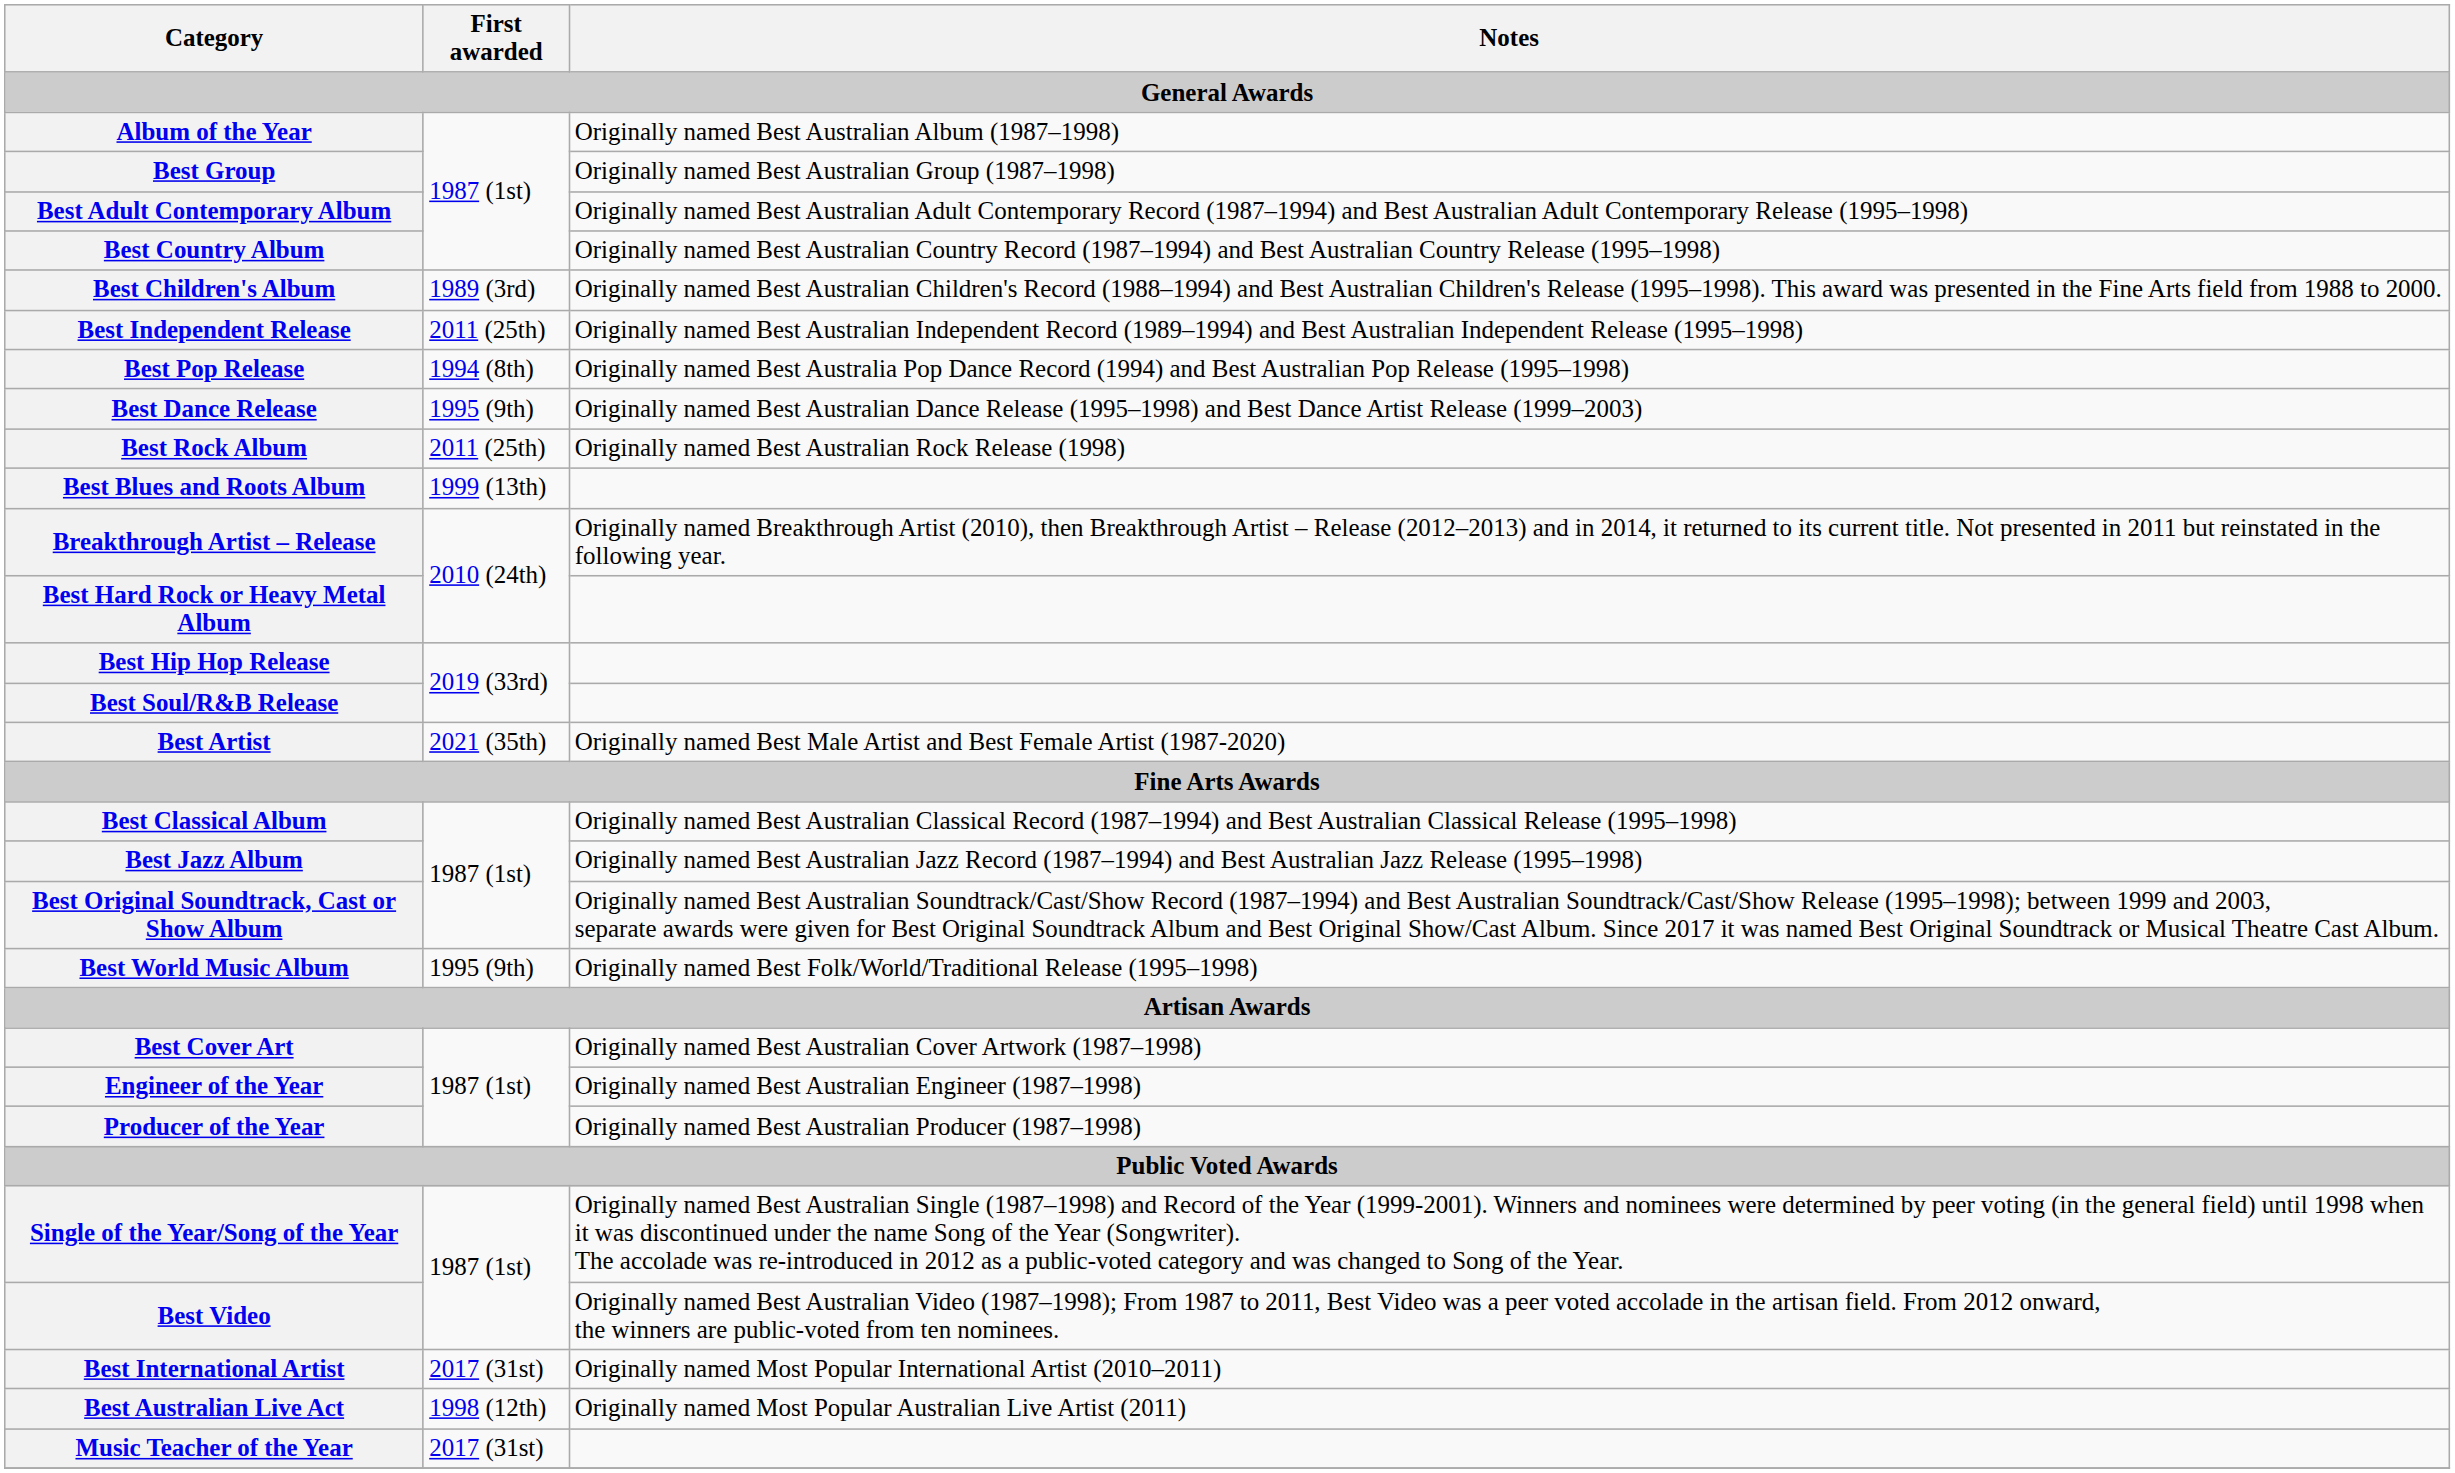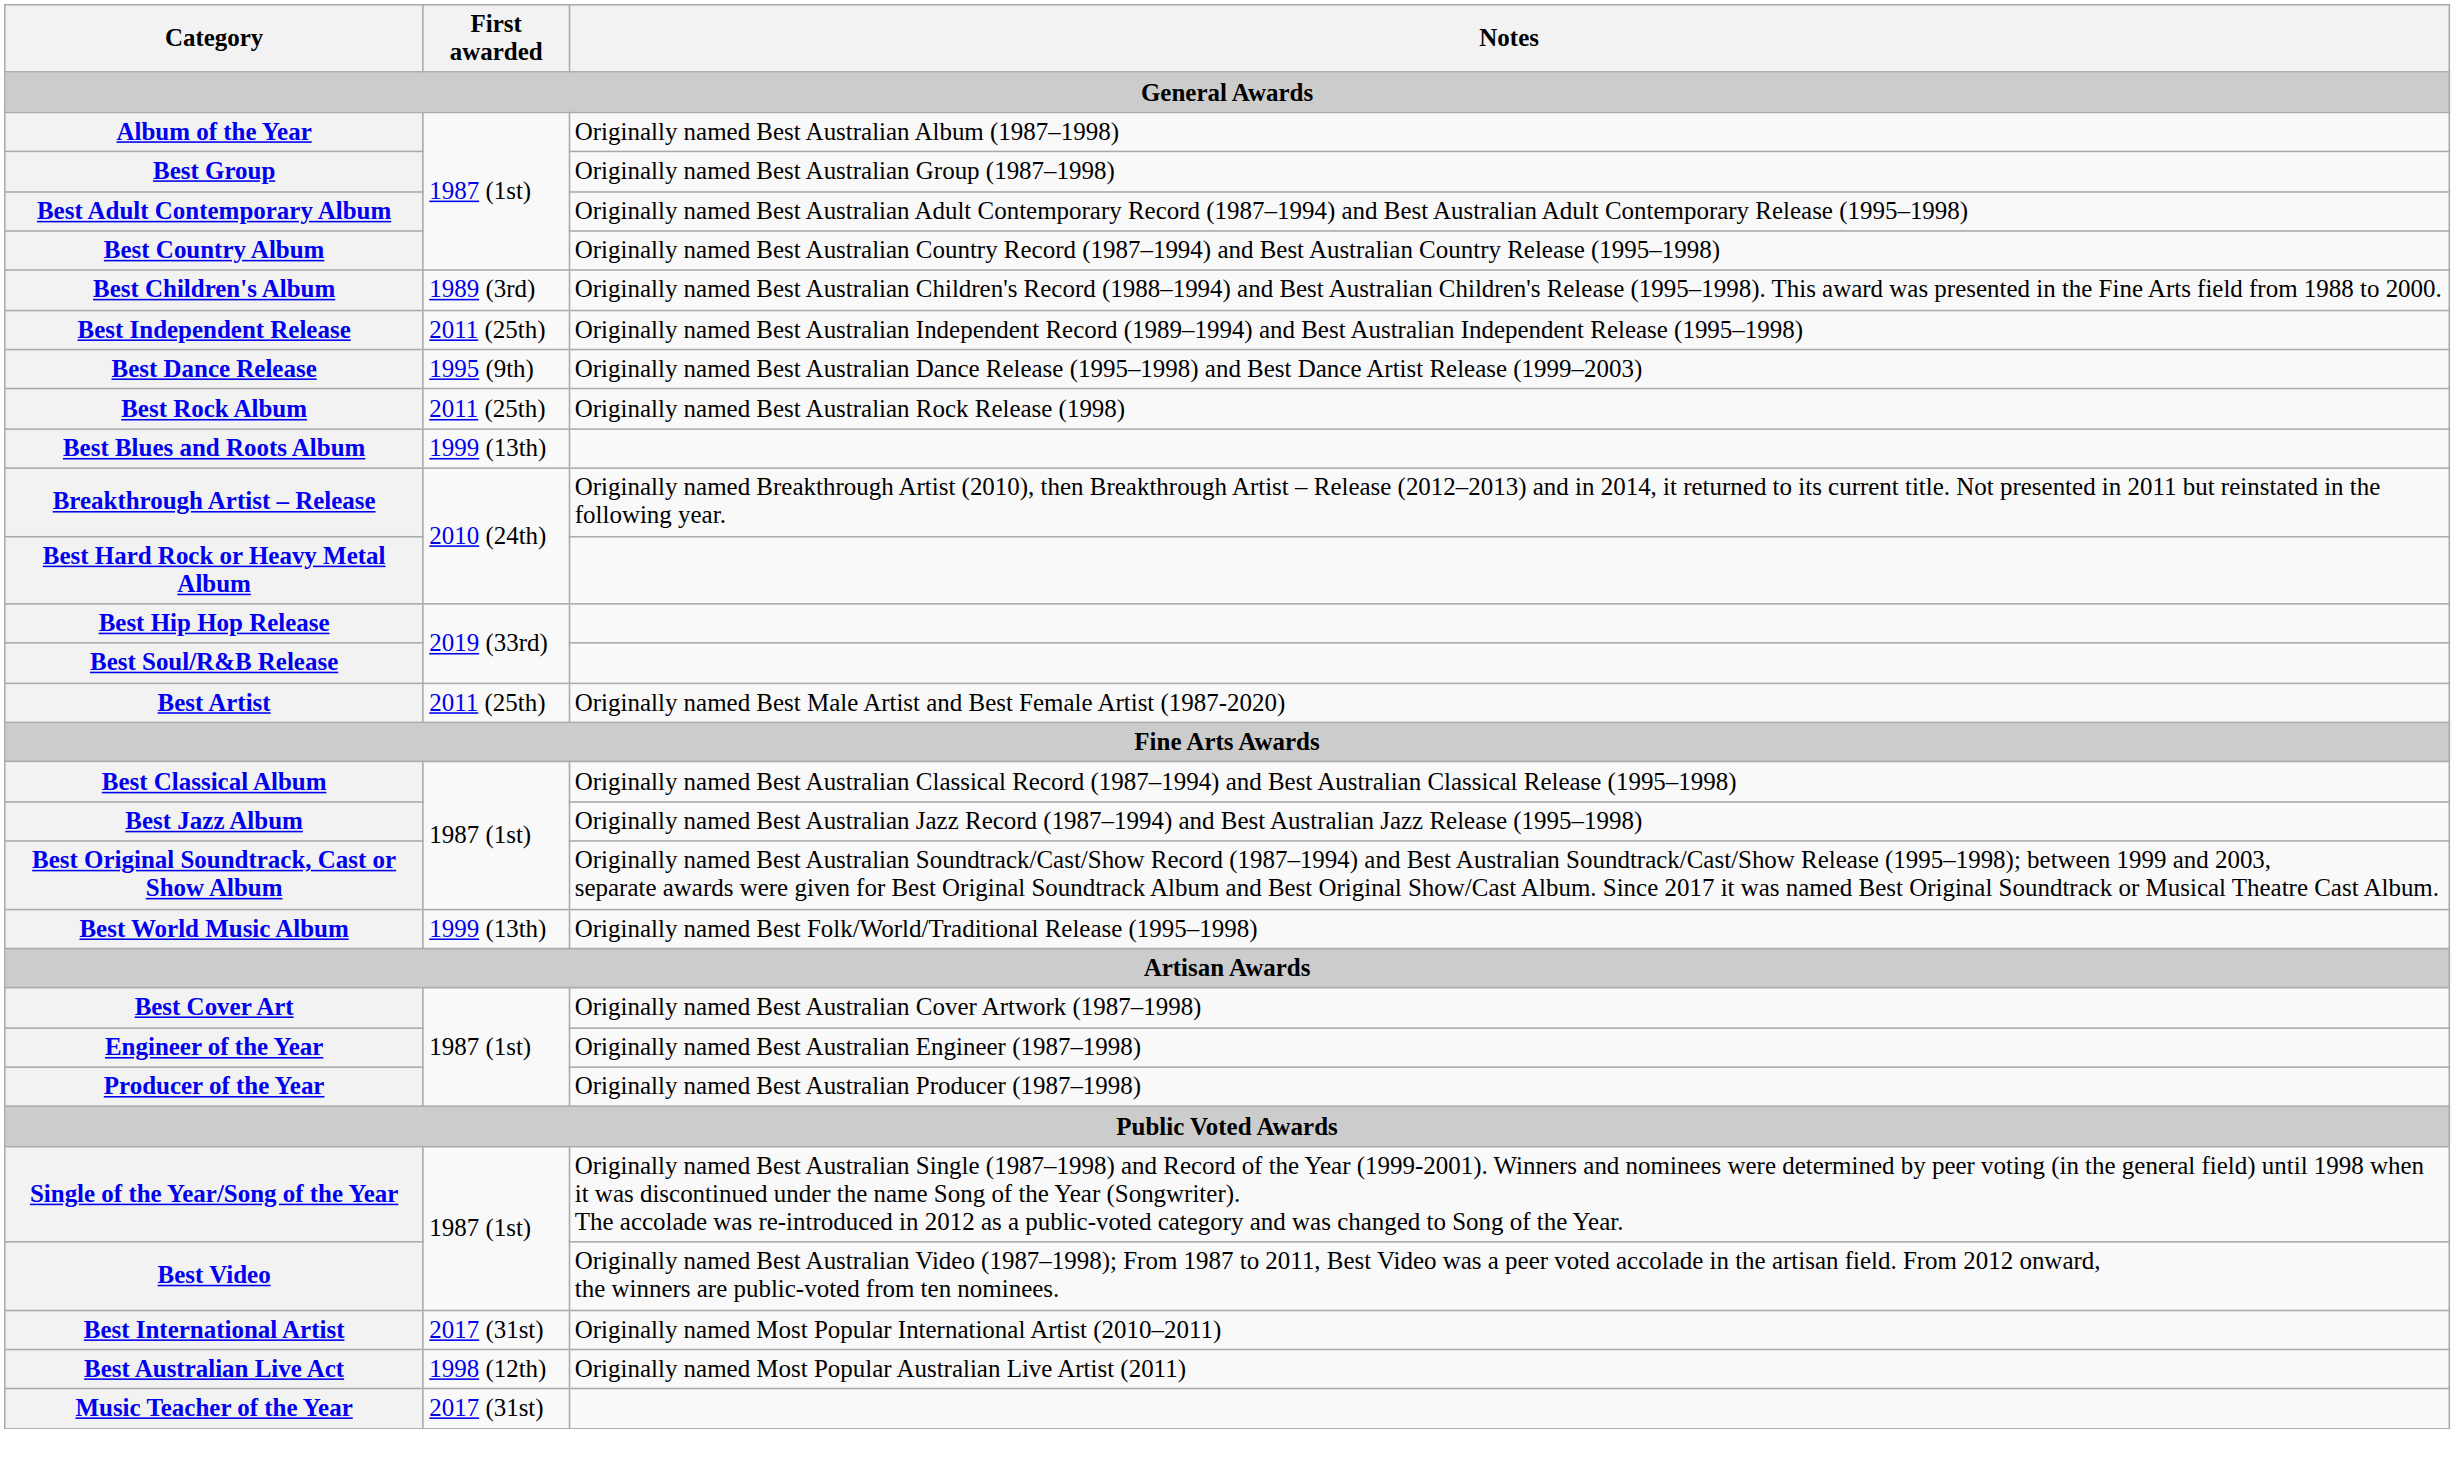- row: Best Pop Release | 1994 (8th) | Originally named Best Australia Pop Dance Record (1994) and Best Australian Pop Release (1995–1998)
Best Artist | First awarded: 2021 (35th) -> 2011 (25th)
Best World Music Album | First awarded: 1995 (9th) -> 1999 (13th)
